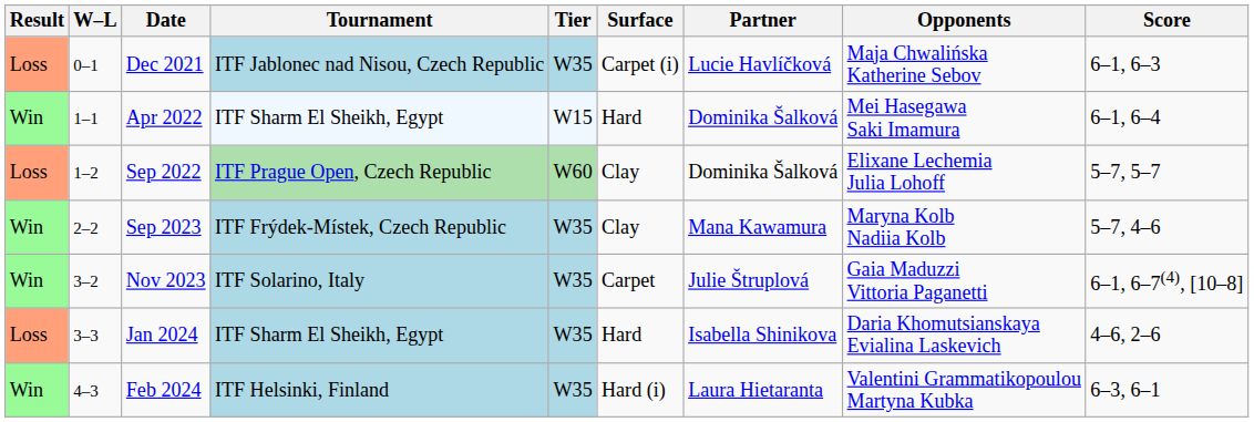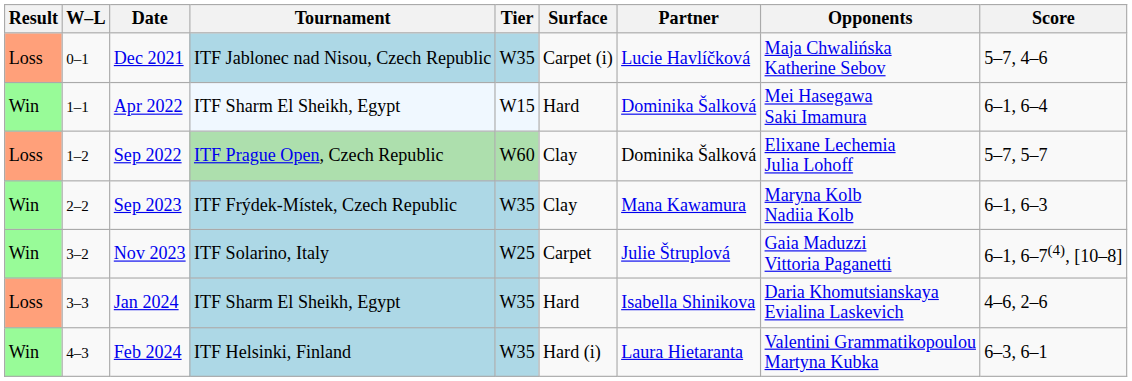Dec 2021 | Score: 6–1, 6–3 -> 5–7, 4–6
Sep 2023 | Score: 5–7, 4–6 -> 6–1, 6–3
Nov 2023 | Tier: W35 -> W25
